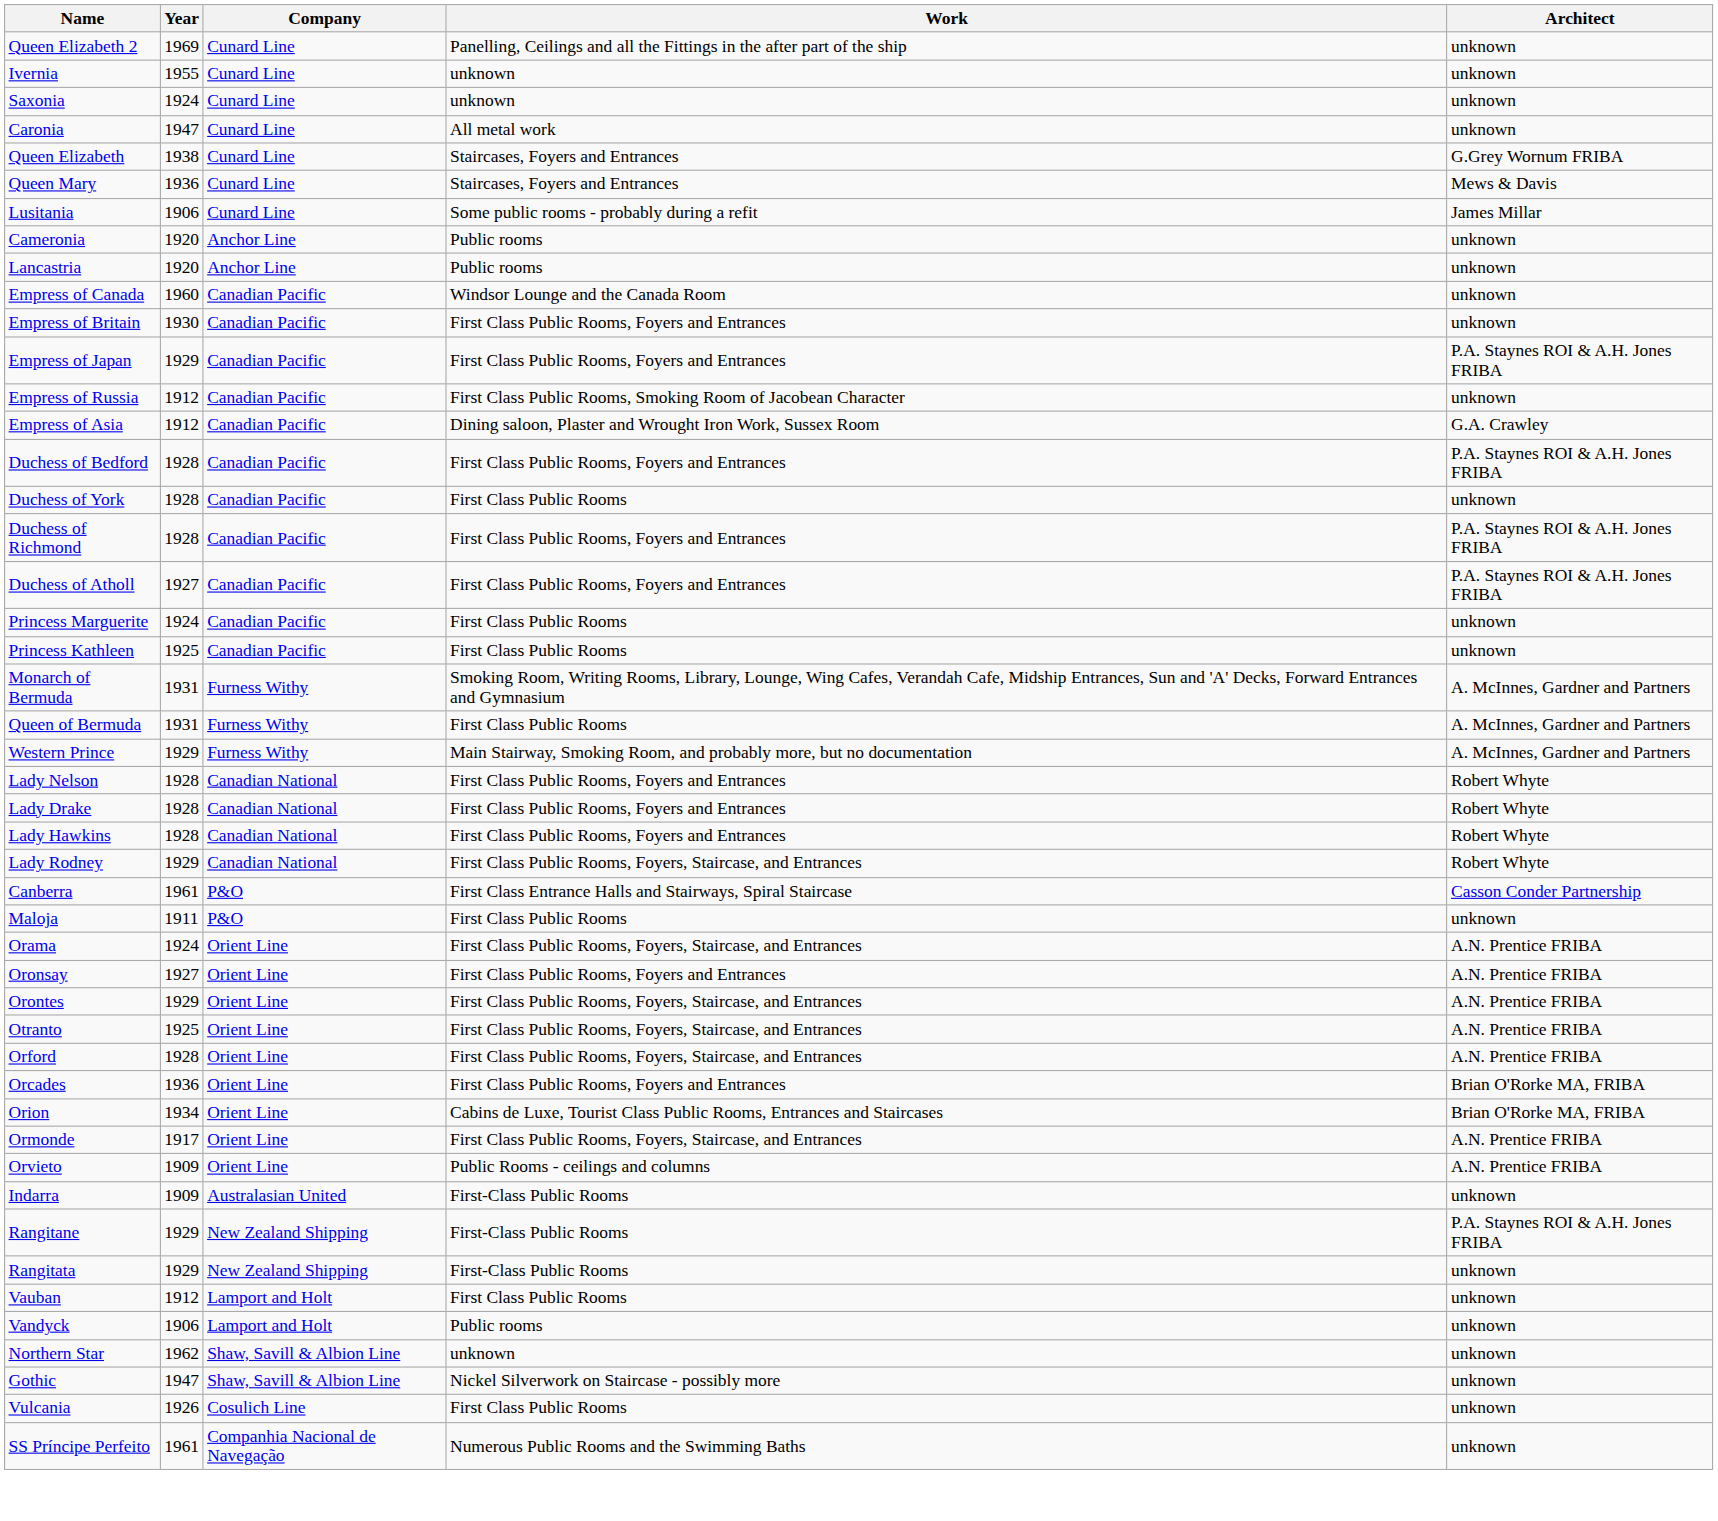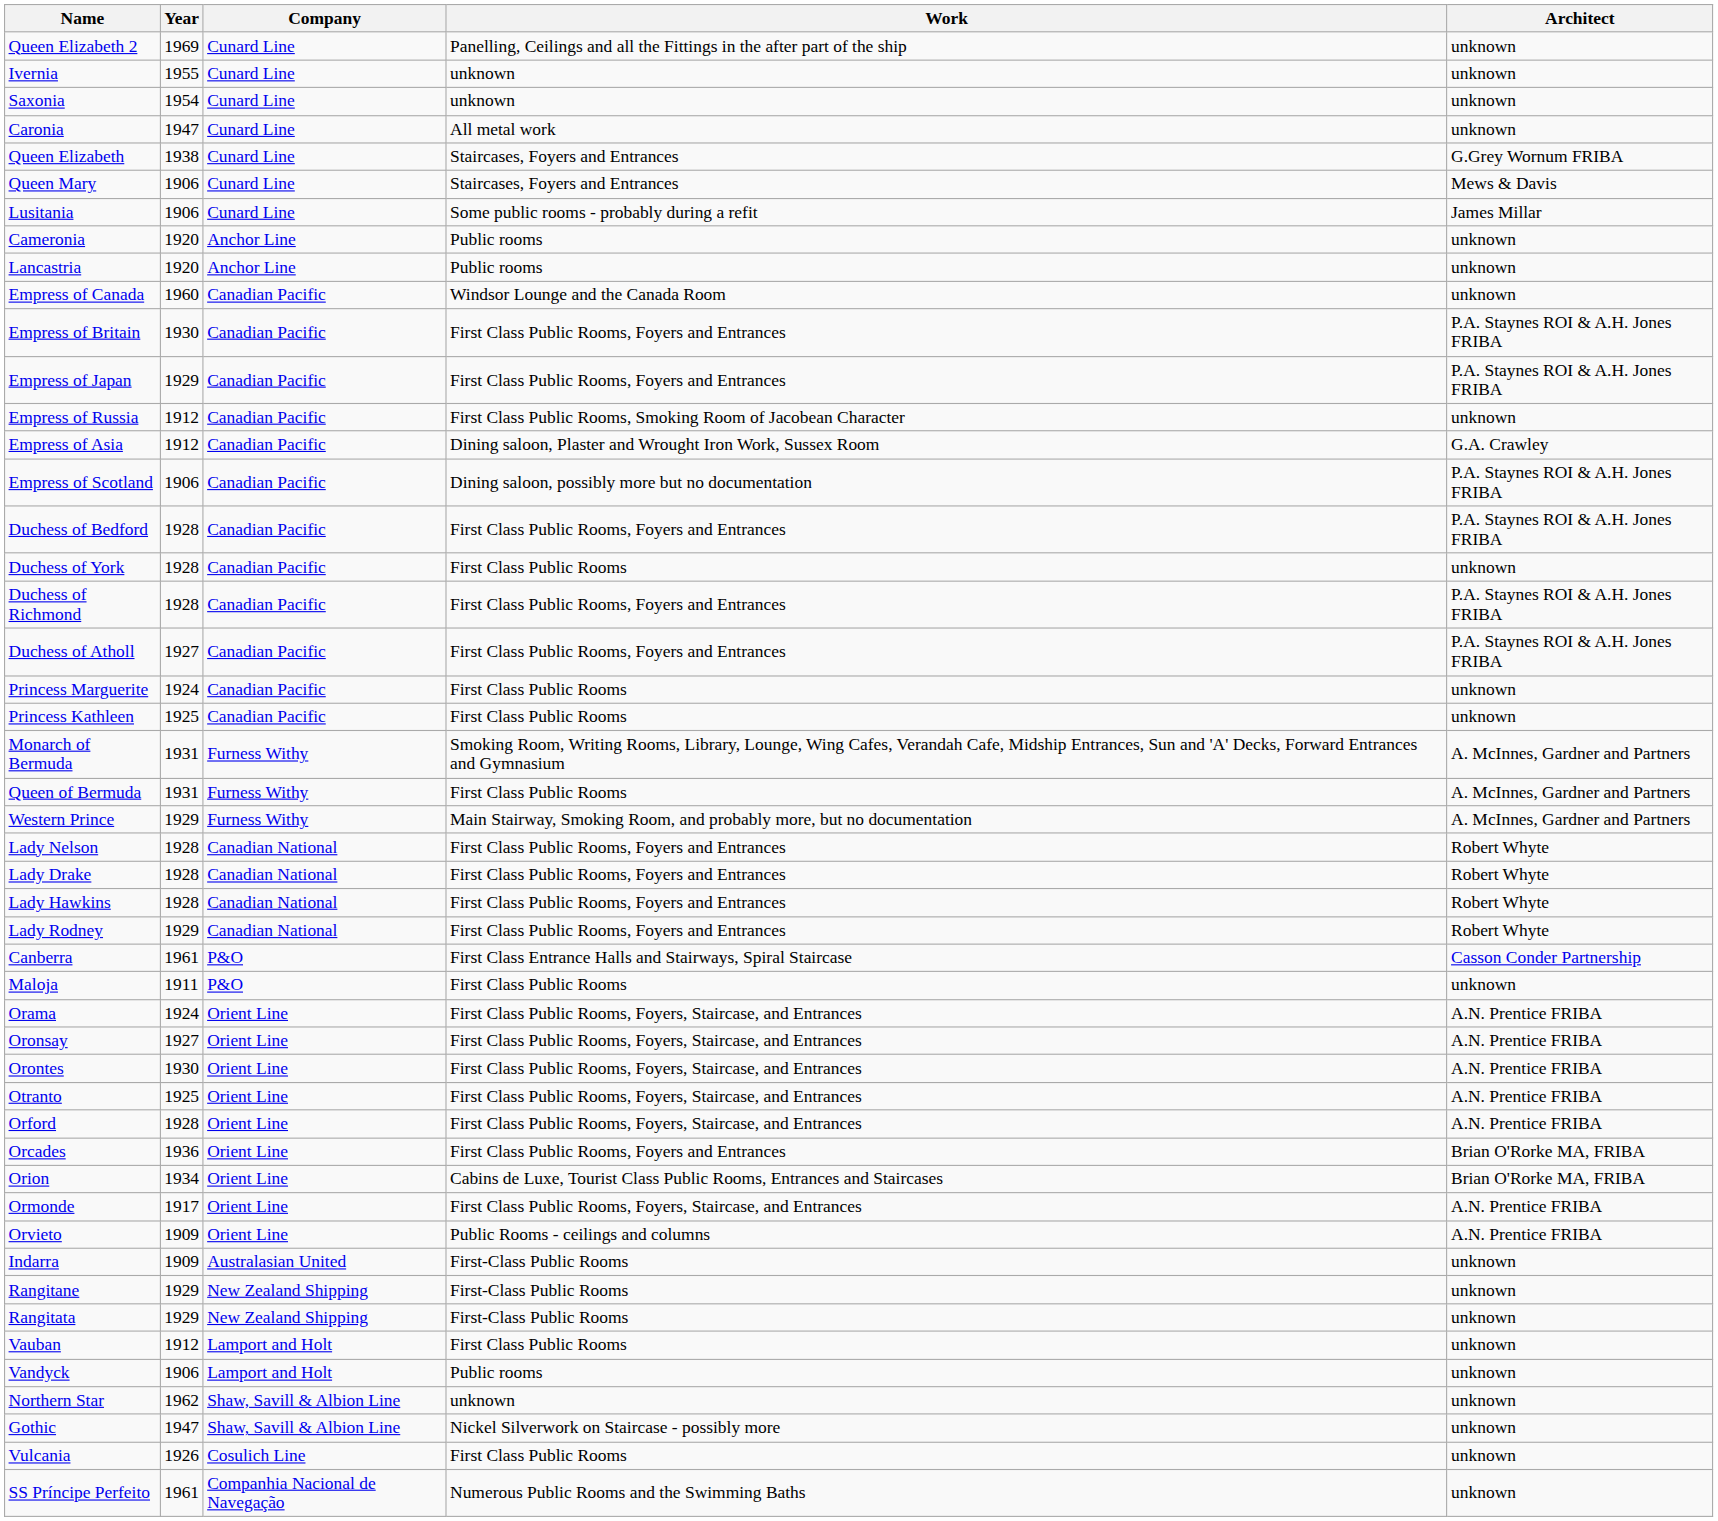Saxonia | Year: 1924 -> 1954
Queen Mary | Year: 1936 -> 1906
Empress of Britain | Architect: unknown -> P.A. Staynes ROI & A.H. Jones FRIBA
+ row: Empress of Scotland | 1906 | Canadian Pacific | Dining saloon, possibly more but no documentation | P.A. Staynes ROI & A.H. Jones FRIBA
Lady Rodney | Work: First Class Public Rooms, Foyers, Staircase, and Entrances -> First Class Public Rooms, Foyers and Entrances
Oronsay | Work: First Class Public Rooms, Foyers and Entrances -> First Class Public Rooms, Foyers, Staircase, and Entrances
Orontes | Year: 1929 -> 1930
Rangitane | Architect: P.A. Staynes ROI & A.H. Jones FRIBA -> unknown
